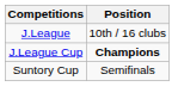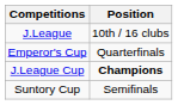+ row: Emperor's Cup | Quarterfinals
